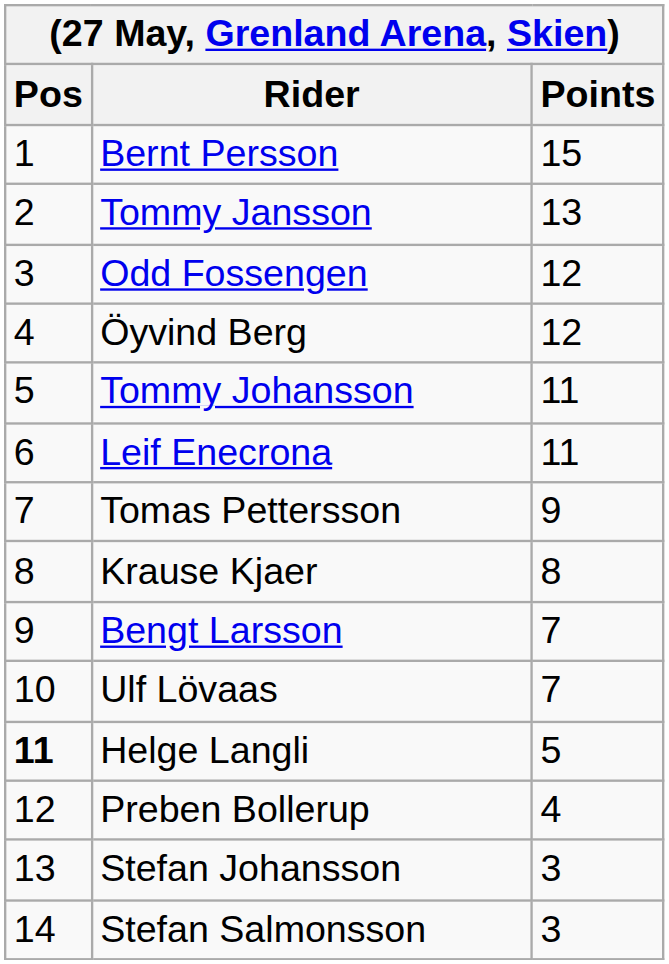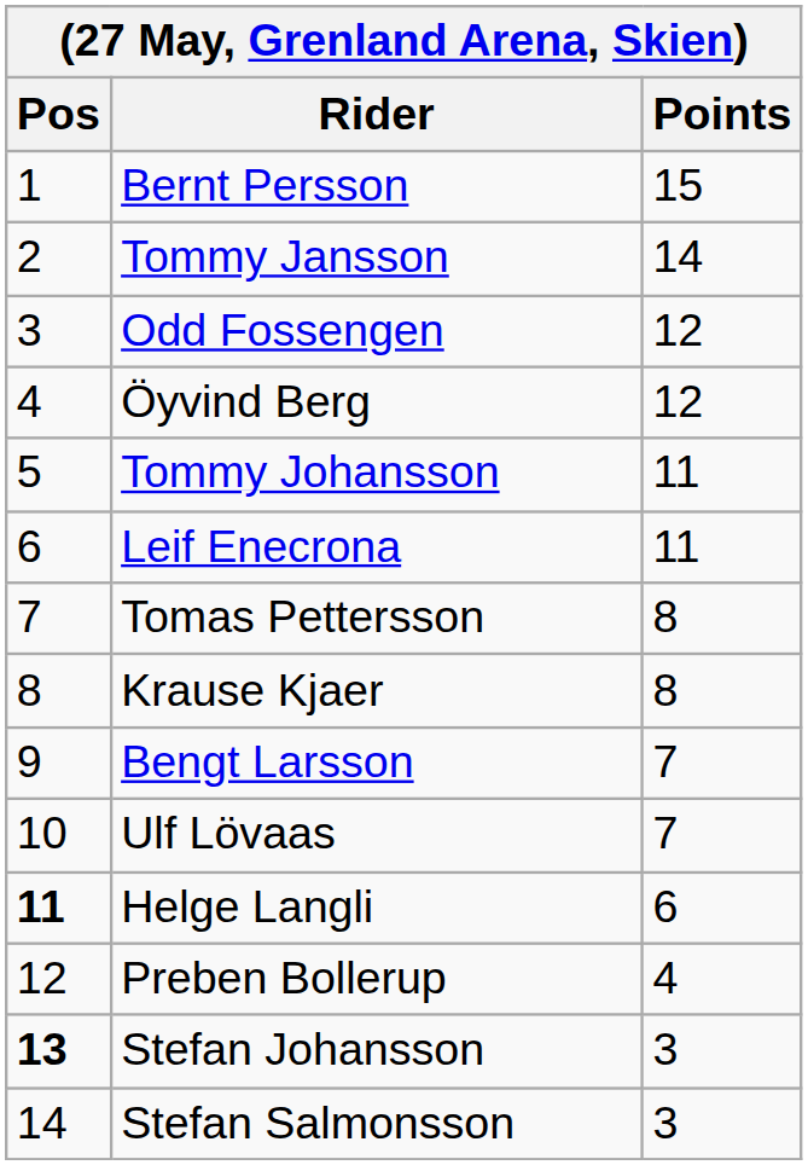Tommy Jansson | Points: 13 -> 14
Tomas Pettersson | Points: 9 -> 8
Helge Langli | Points: 5 -> 6
Stefan Johansson | Pos: normal -> bold
